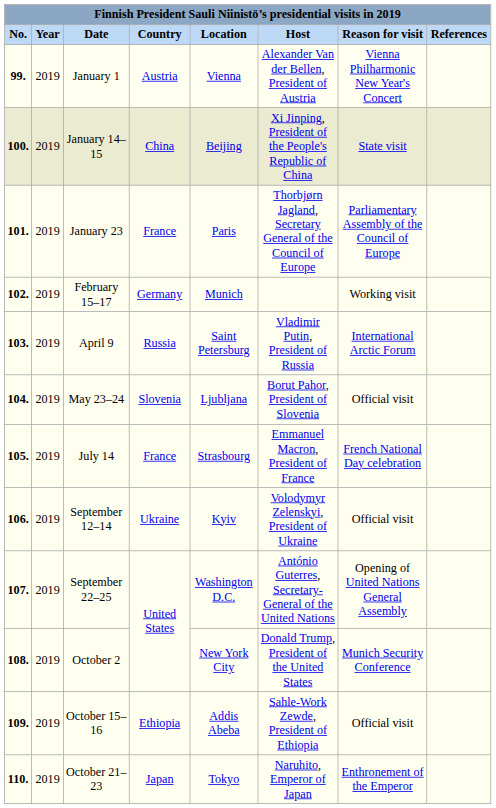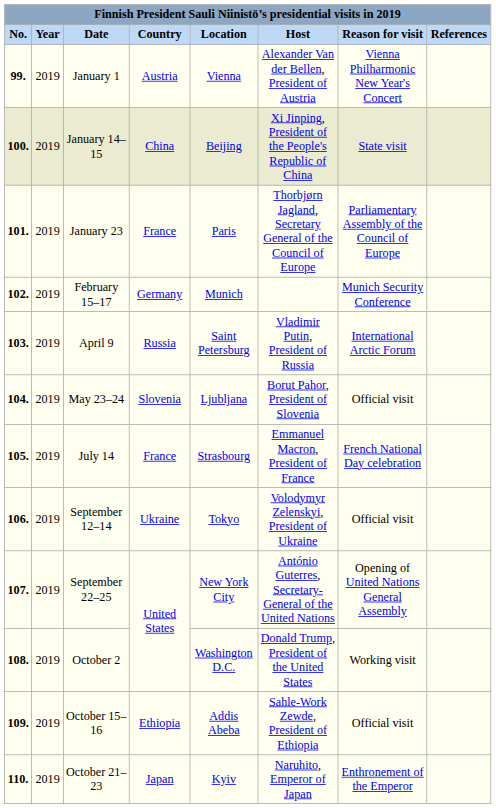February 15–17 | Reason for visit: Working visit -> Munich Security Conference
September 12–14 | Location: Kyiv -> Tokyo
September 22–25 | Location: Washington D.C. -> New York City
October 2 | Location: New York City -> Washington D.C.
October 2 | Reason for visit: Munich Security Conference -> Working visit
October 21–23 | Location: Tokyo -> Kyiv
